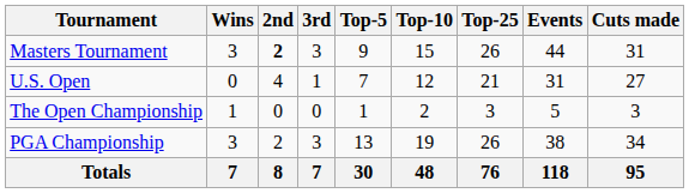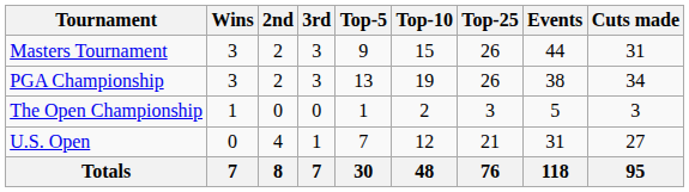Masters Tournament | 2nd: bold -> normal
rows swapped: U.S. Open <-> PGA Championship
